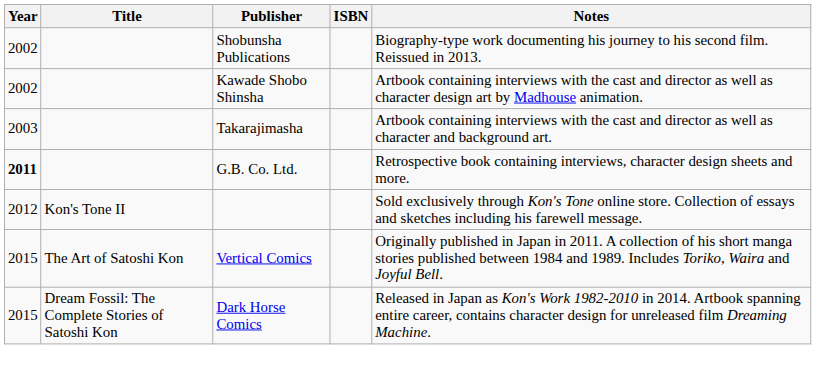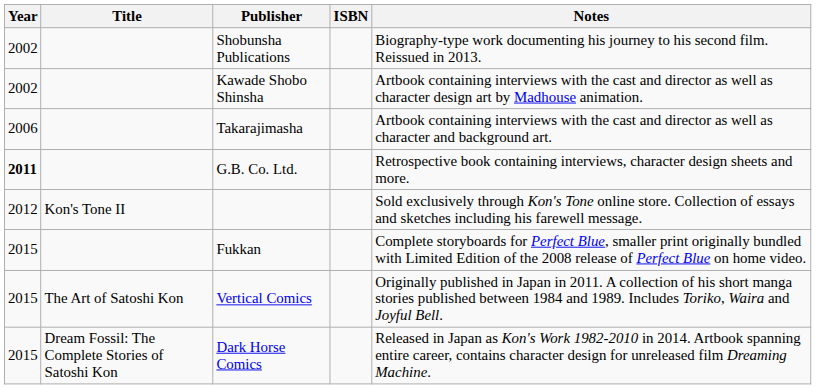Takarajimasha | Year: 2003 -> 2006
+ row: 2015 | Fukkan | Complete storyboards for Perfect Blue, smaller print originally bundled with Limited Edition of the 2008 release of Perfect Blue on home video.
